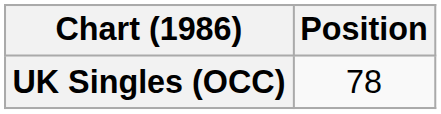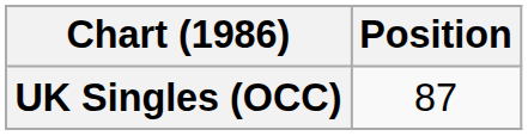UK Singles (OCC) | Position: 78 -> 87
